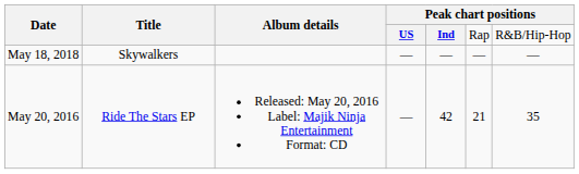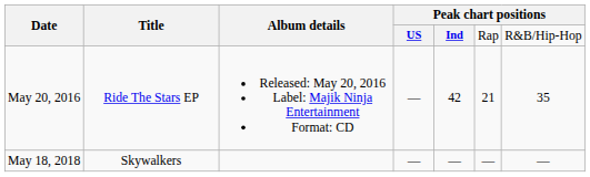rows swapped: May 20, 2016 <-> May 18, 2018
